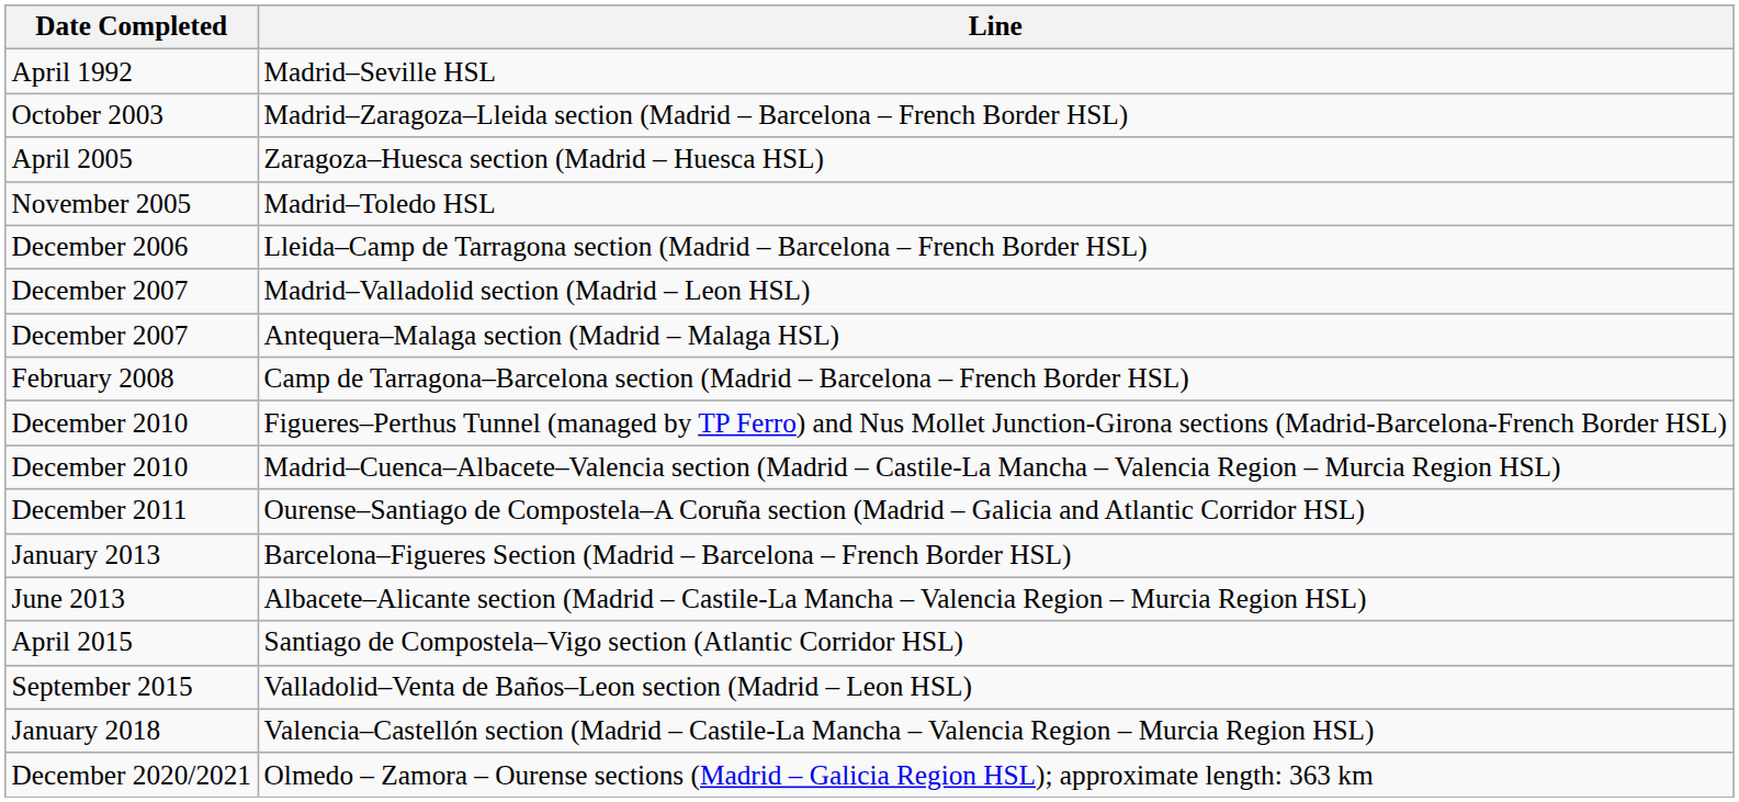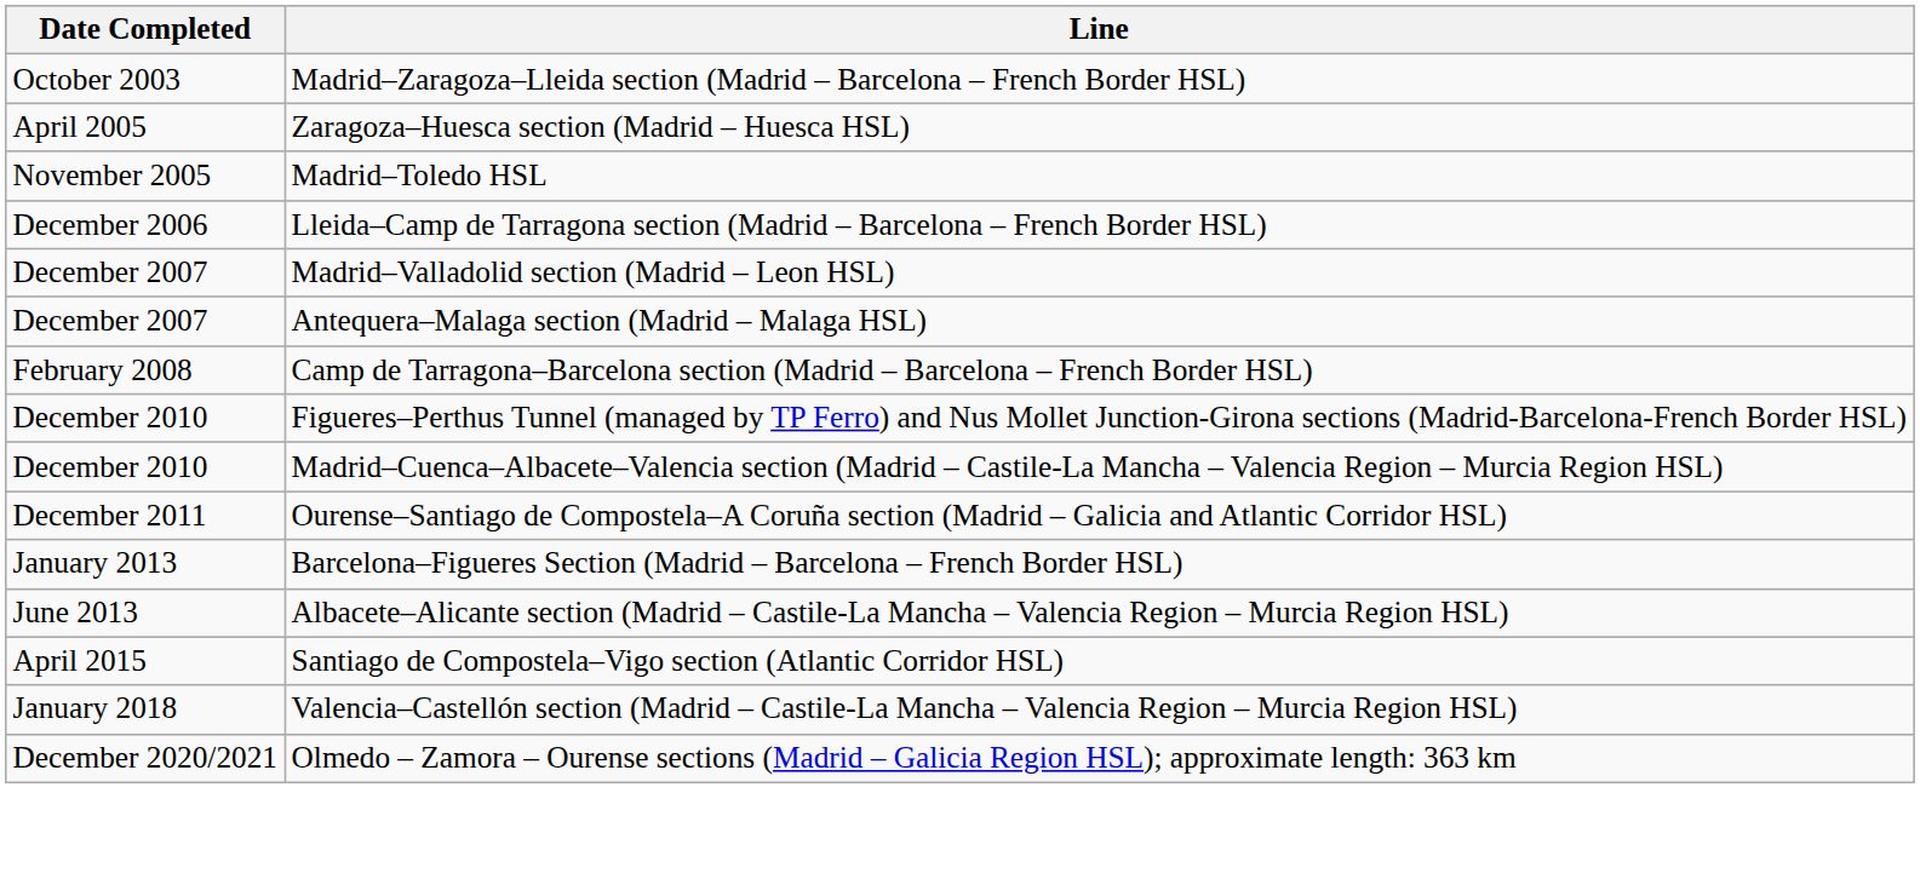- row: April 1992 | Madrid–Seville HSL
- row: September 2015 | Valladolid–Venta de Baños–Leon section (Madrid – Leon HSL)
